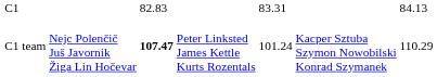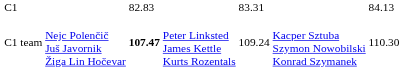C1 team | column 5: 101.24 -> 109.24
C1 team | column 7: 110.29 -> 110.30
